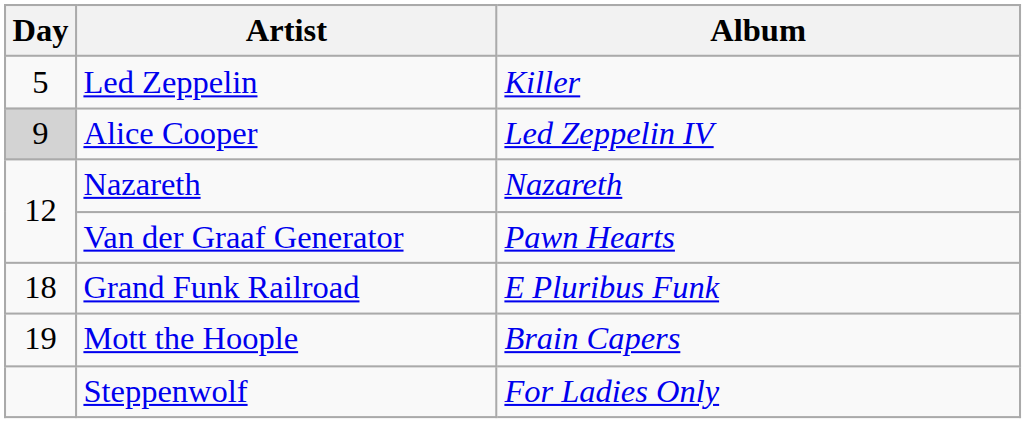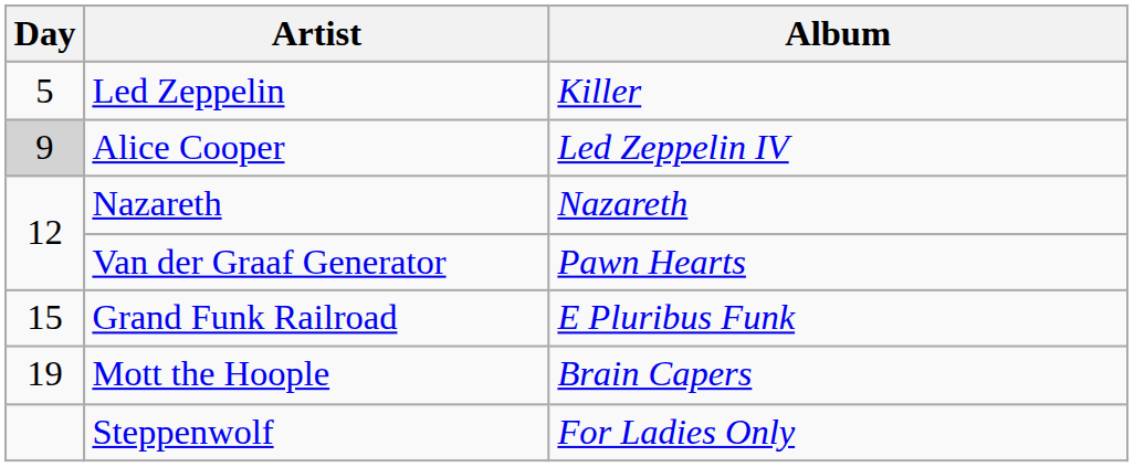Grand Funk Railroad | Day: 18 -> 15
